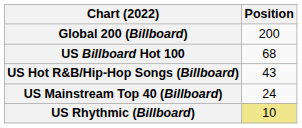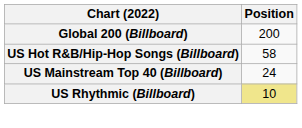- row: US Billboard Hot 100 | 68
US Hot R&B/Hip-Hop Songs (Billboard) | Position: 43 -> 58
